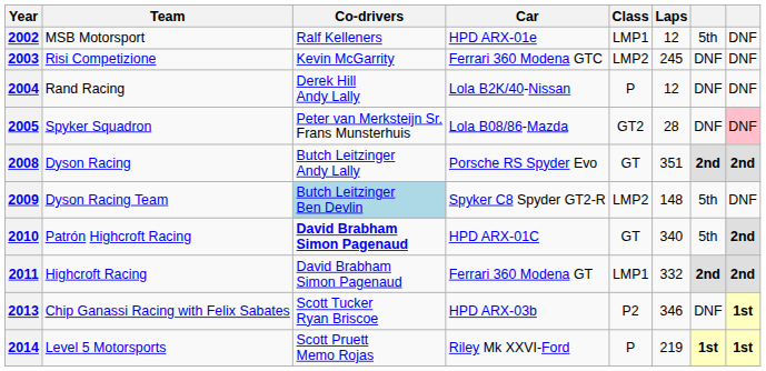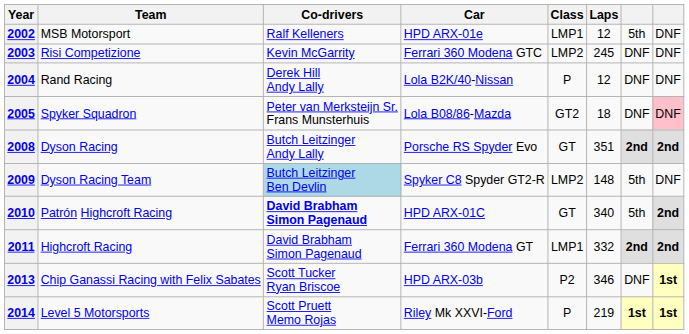2005 | Laps: 28 -> 18
